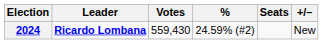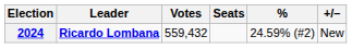columns swapped: % <-> Seats
2024 | Votes: 559,430 -> 559,432
